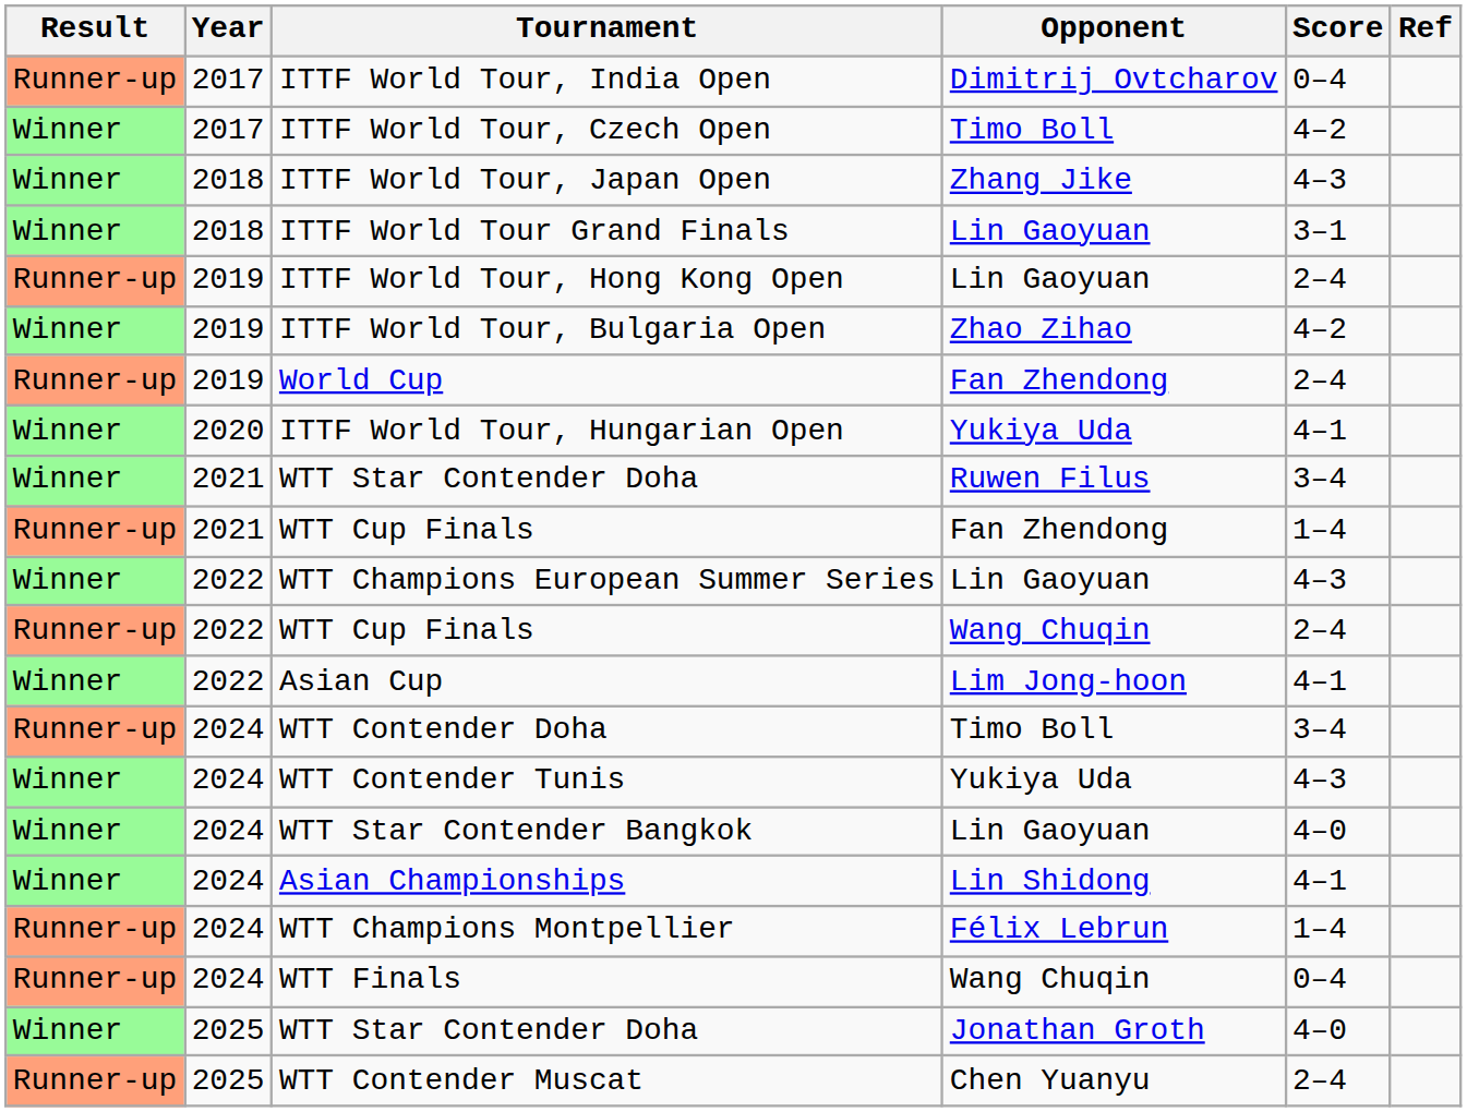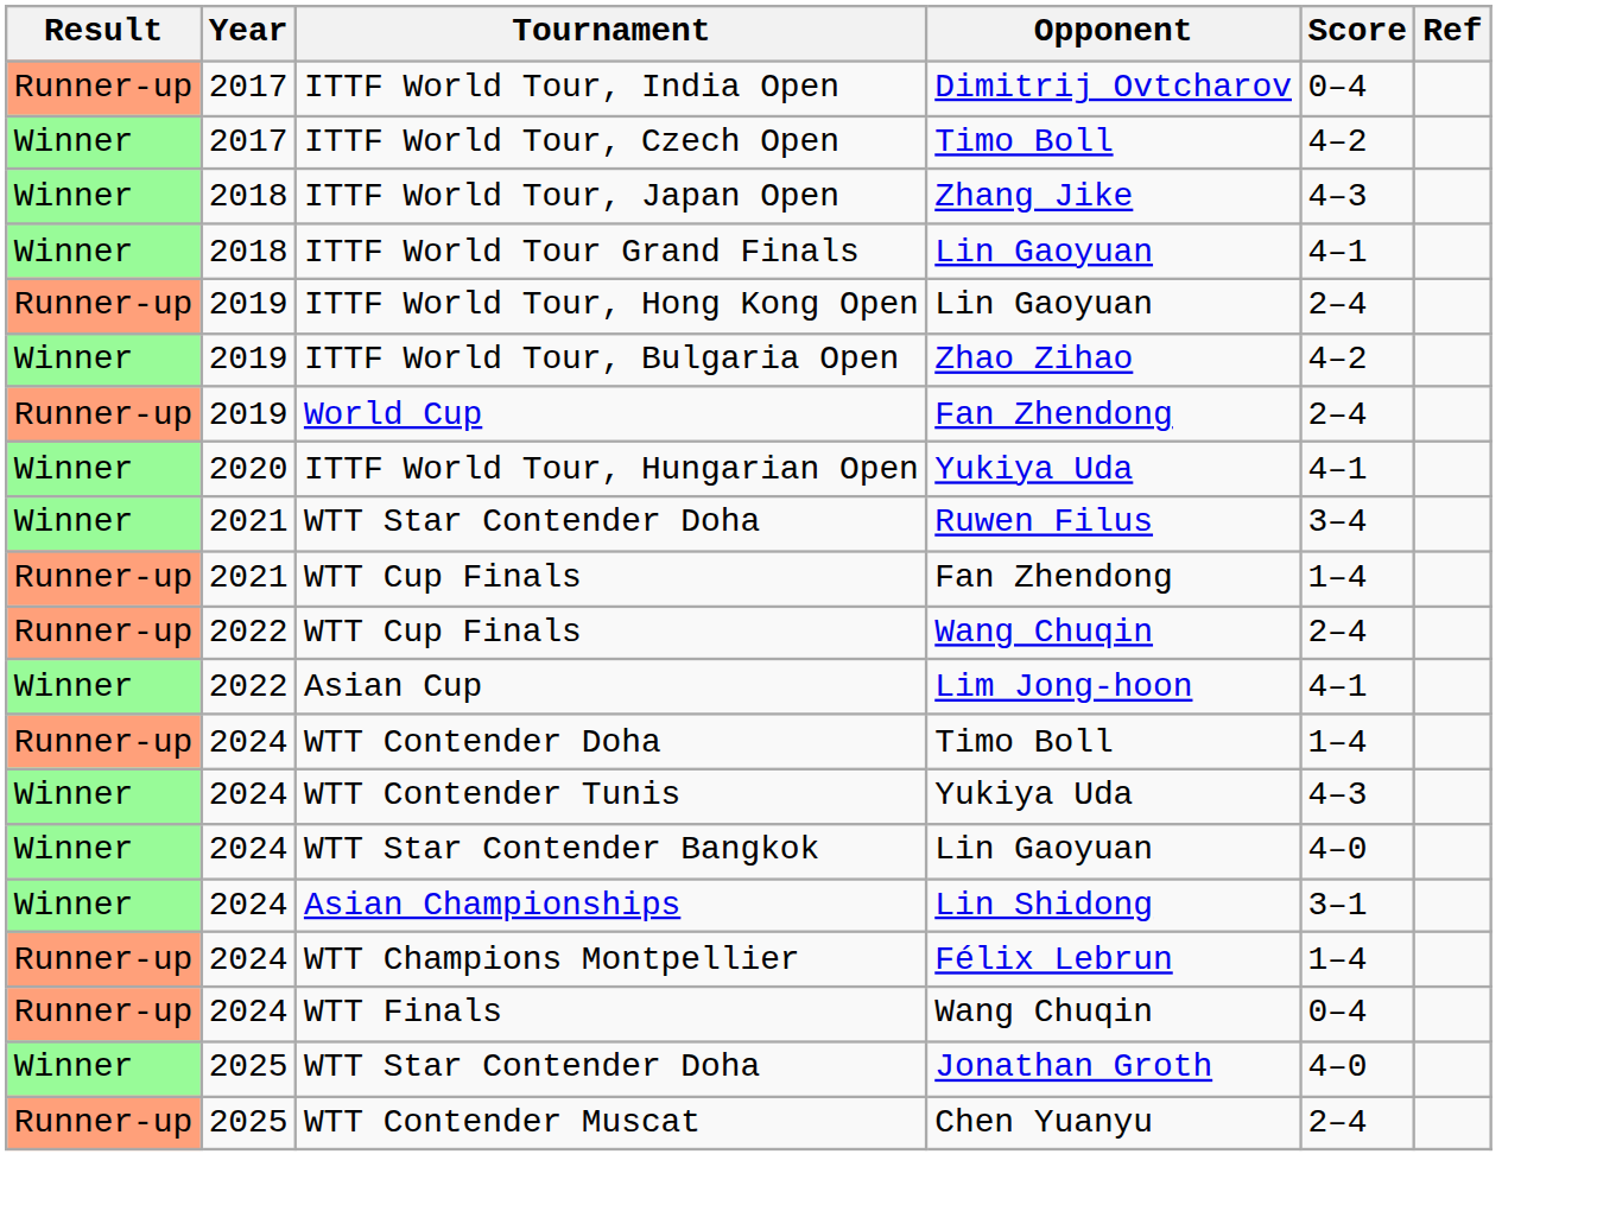ITTF World Tour Grand Finals | Score: 3–1 -> 4–1
- row: Winner | 2022 | WTT Champions European Summer Series | Lin Gaoyuan | 4–3
WTT Contender Doha | Score: 3–4 -> 1–4
Asian Championships | Score: 4–1 -> 3–1
